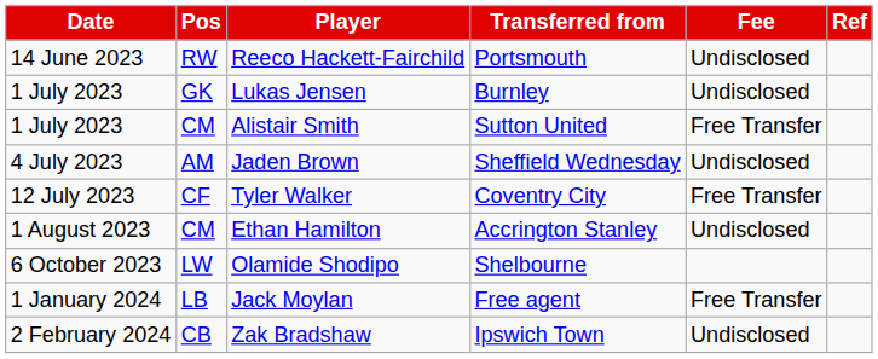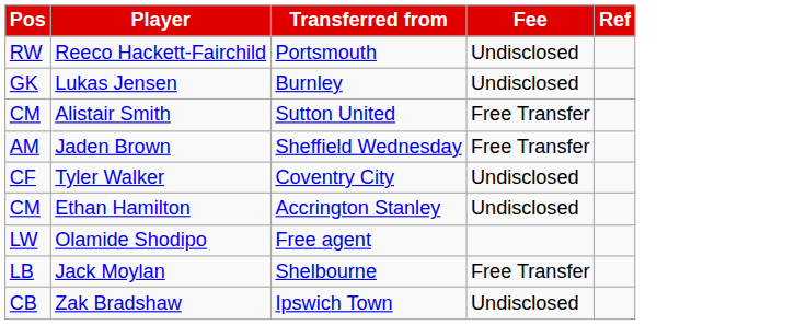- column: Date | 14 June 2023 | 1 July 2023 | 1 July 2023 | 4 July 2023 | 12 July 2023 | 1 August 2023 | 6 October 2023 | 1 January 2024 | 2 February 2024
Jaden Brown | Fee: Undisclosed -> Free Transfer
Tyler Walker | Fee: Free Transfer -> Undisclosed
Olamide Shodipo | Transferred from: Shelbourne -> Free agent
Jack Moylan | Transferred from: Free agent -> Shelbourne
